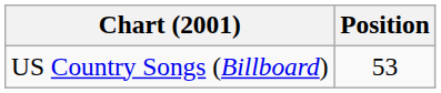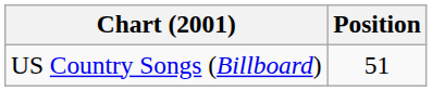US Country Songs (Billboard) | Position: 53 -> 51
